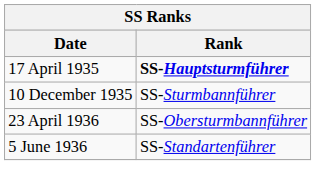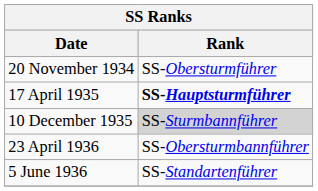+ row: 20 November 1934 | SS-Obersturmführer
10 December 1935 | Rank: no background -> lightgrey background
